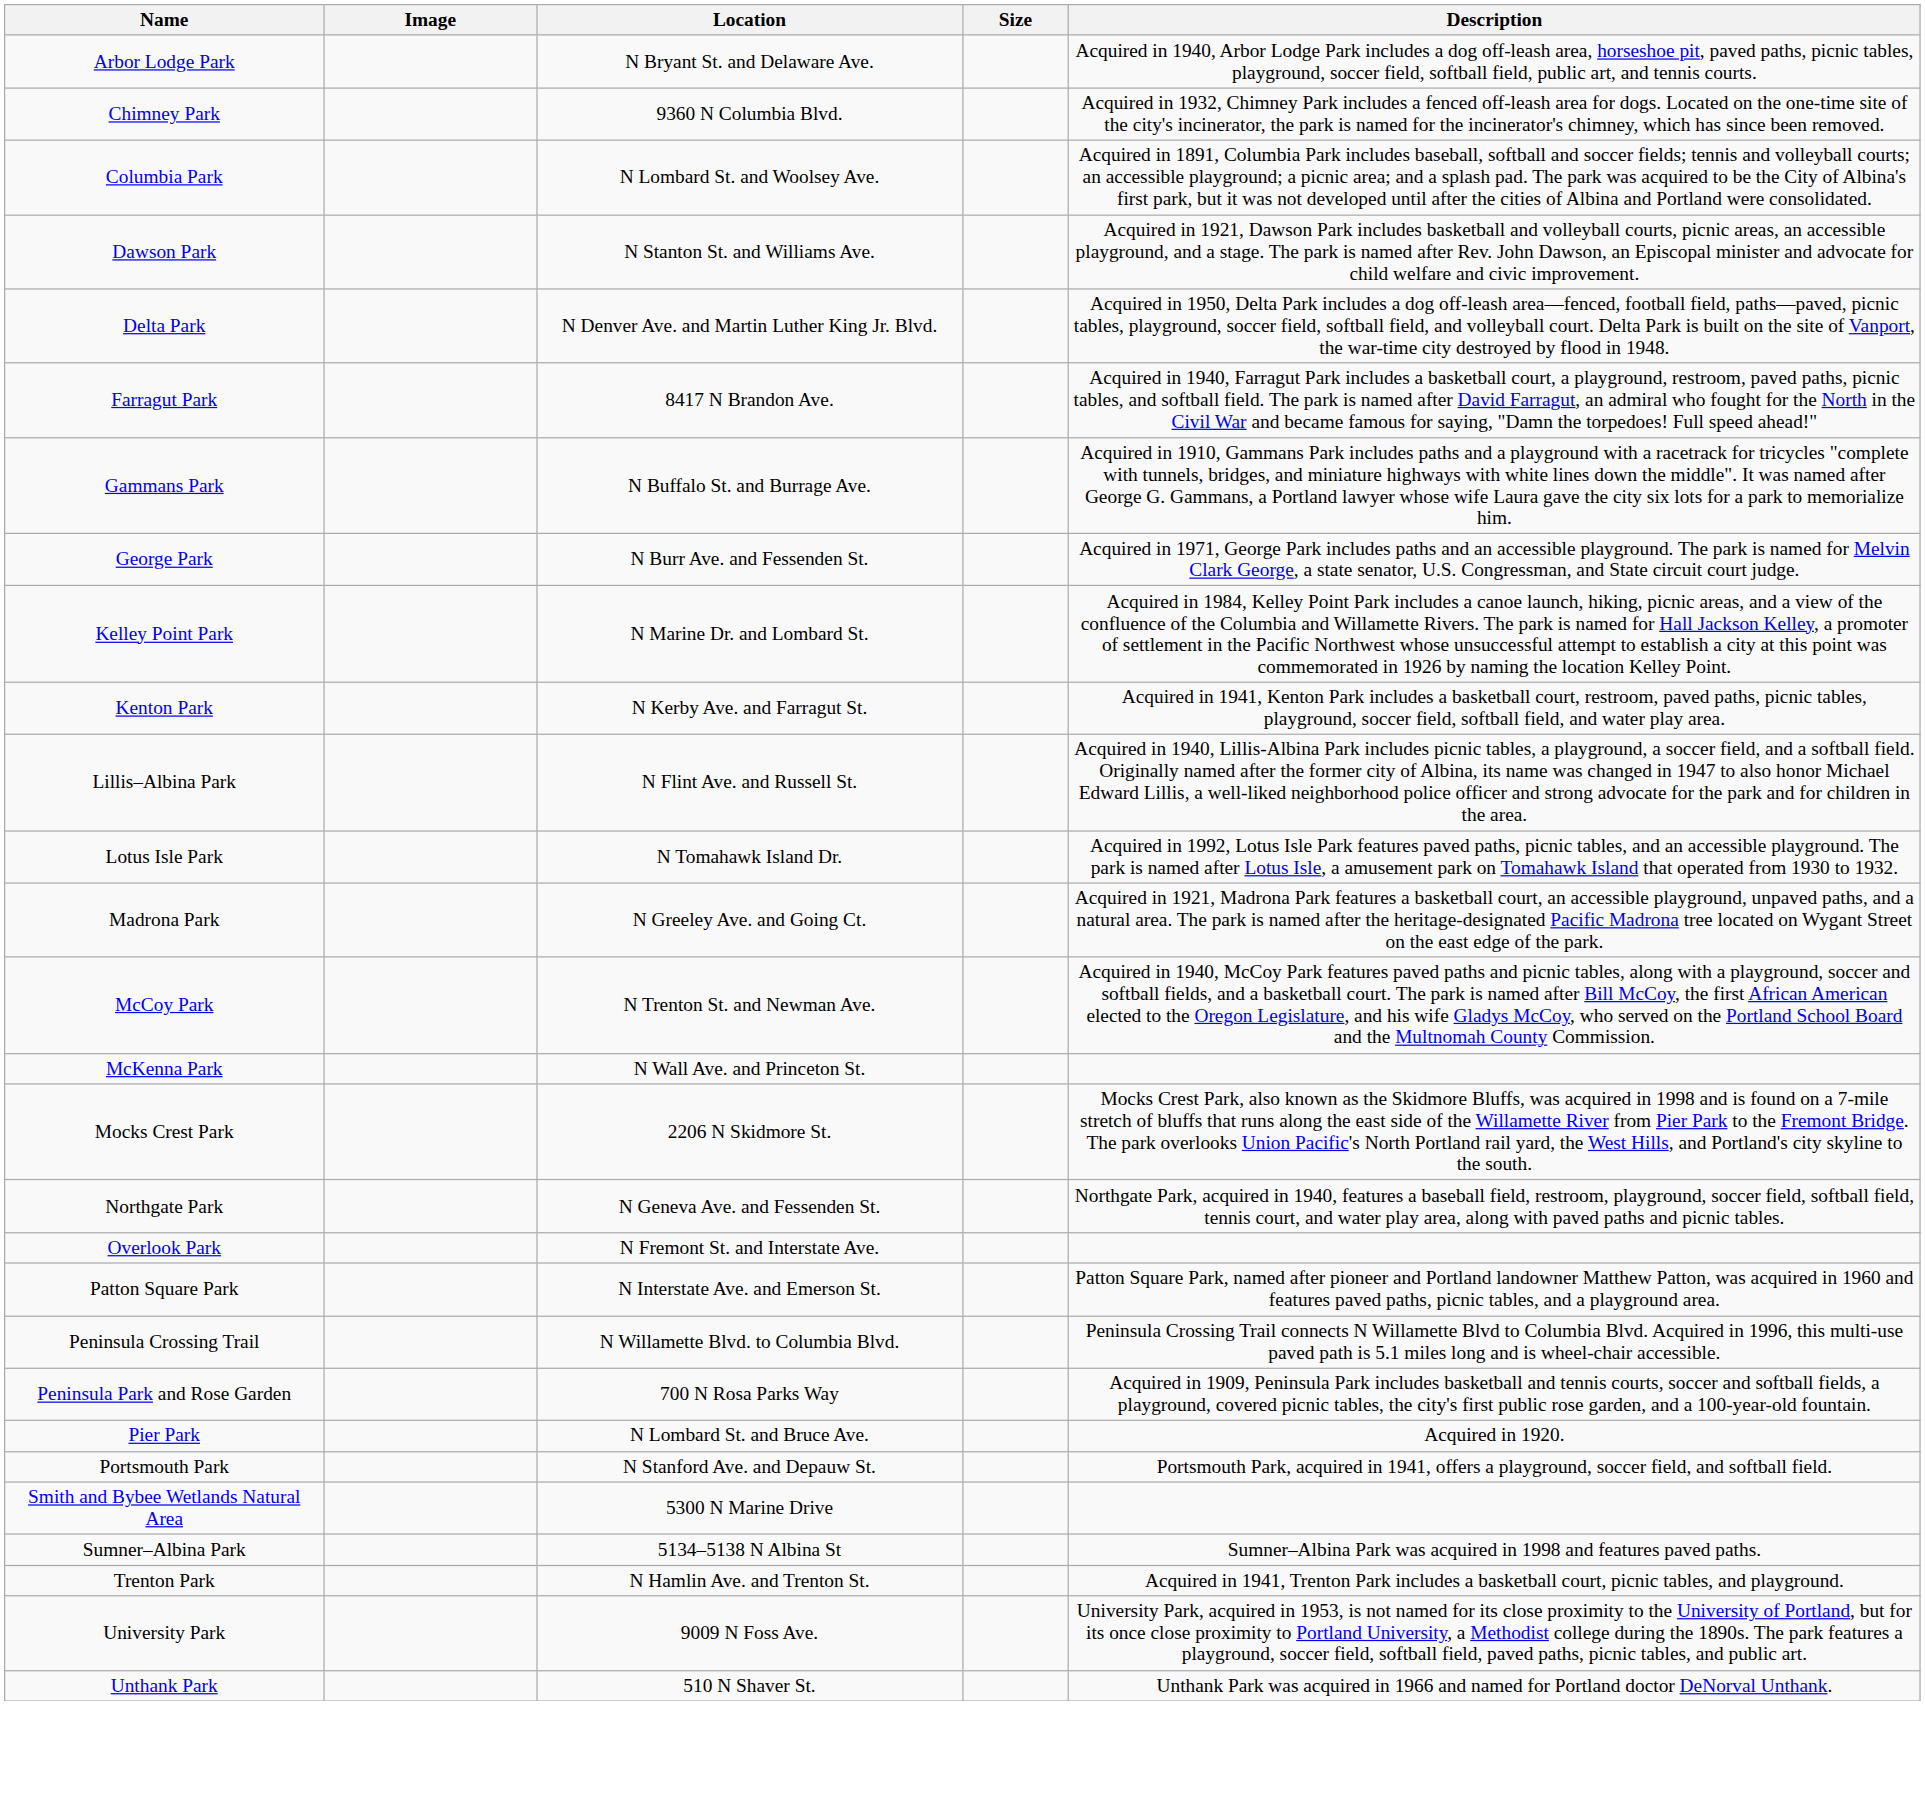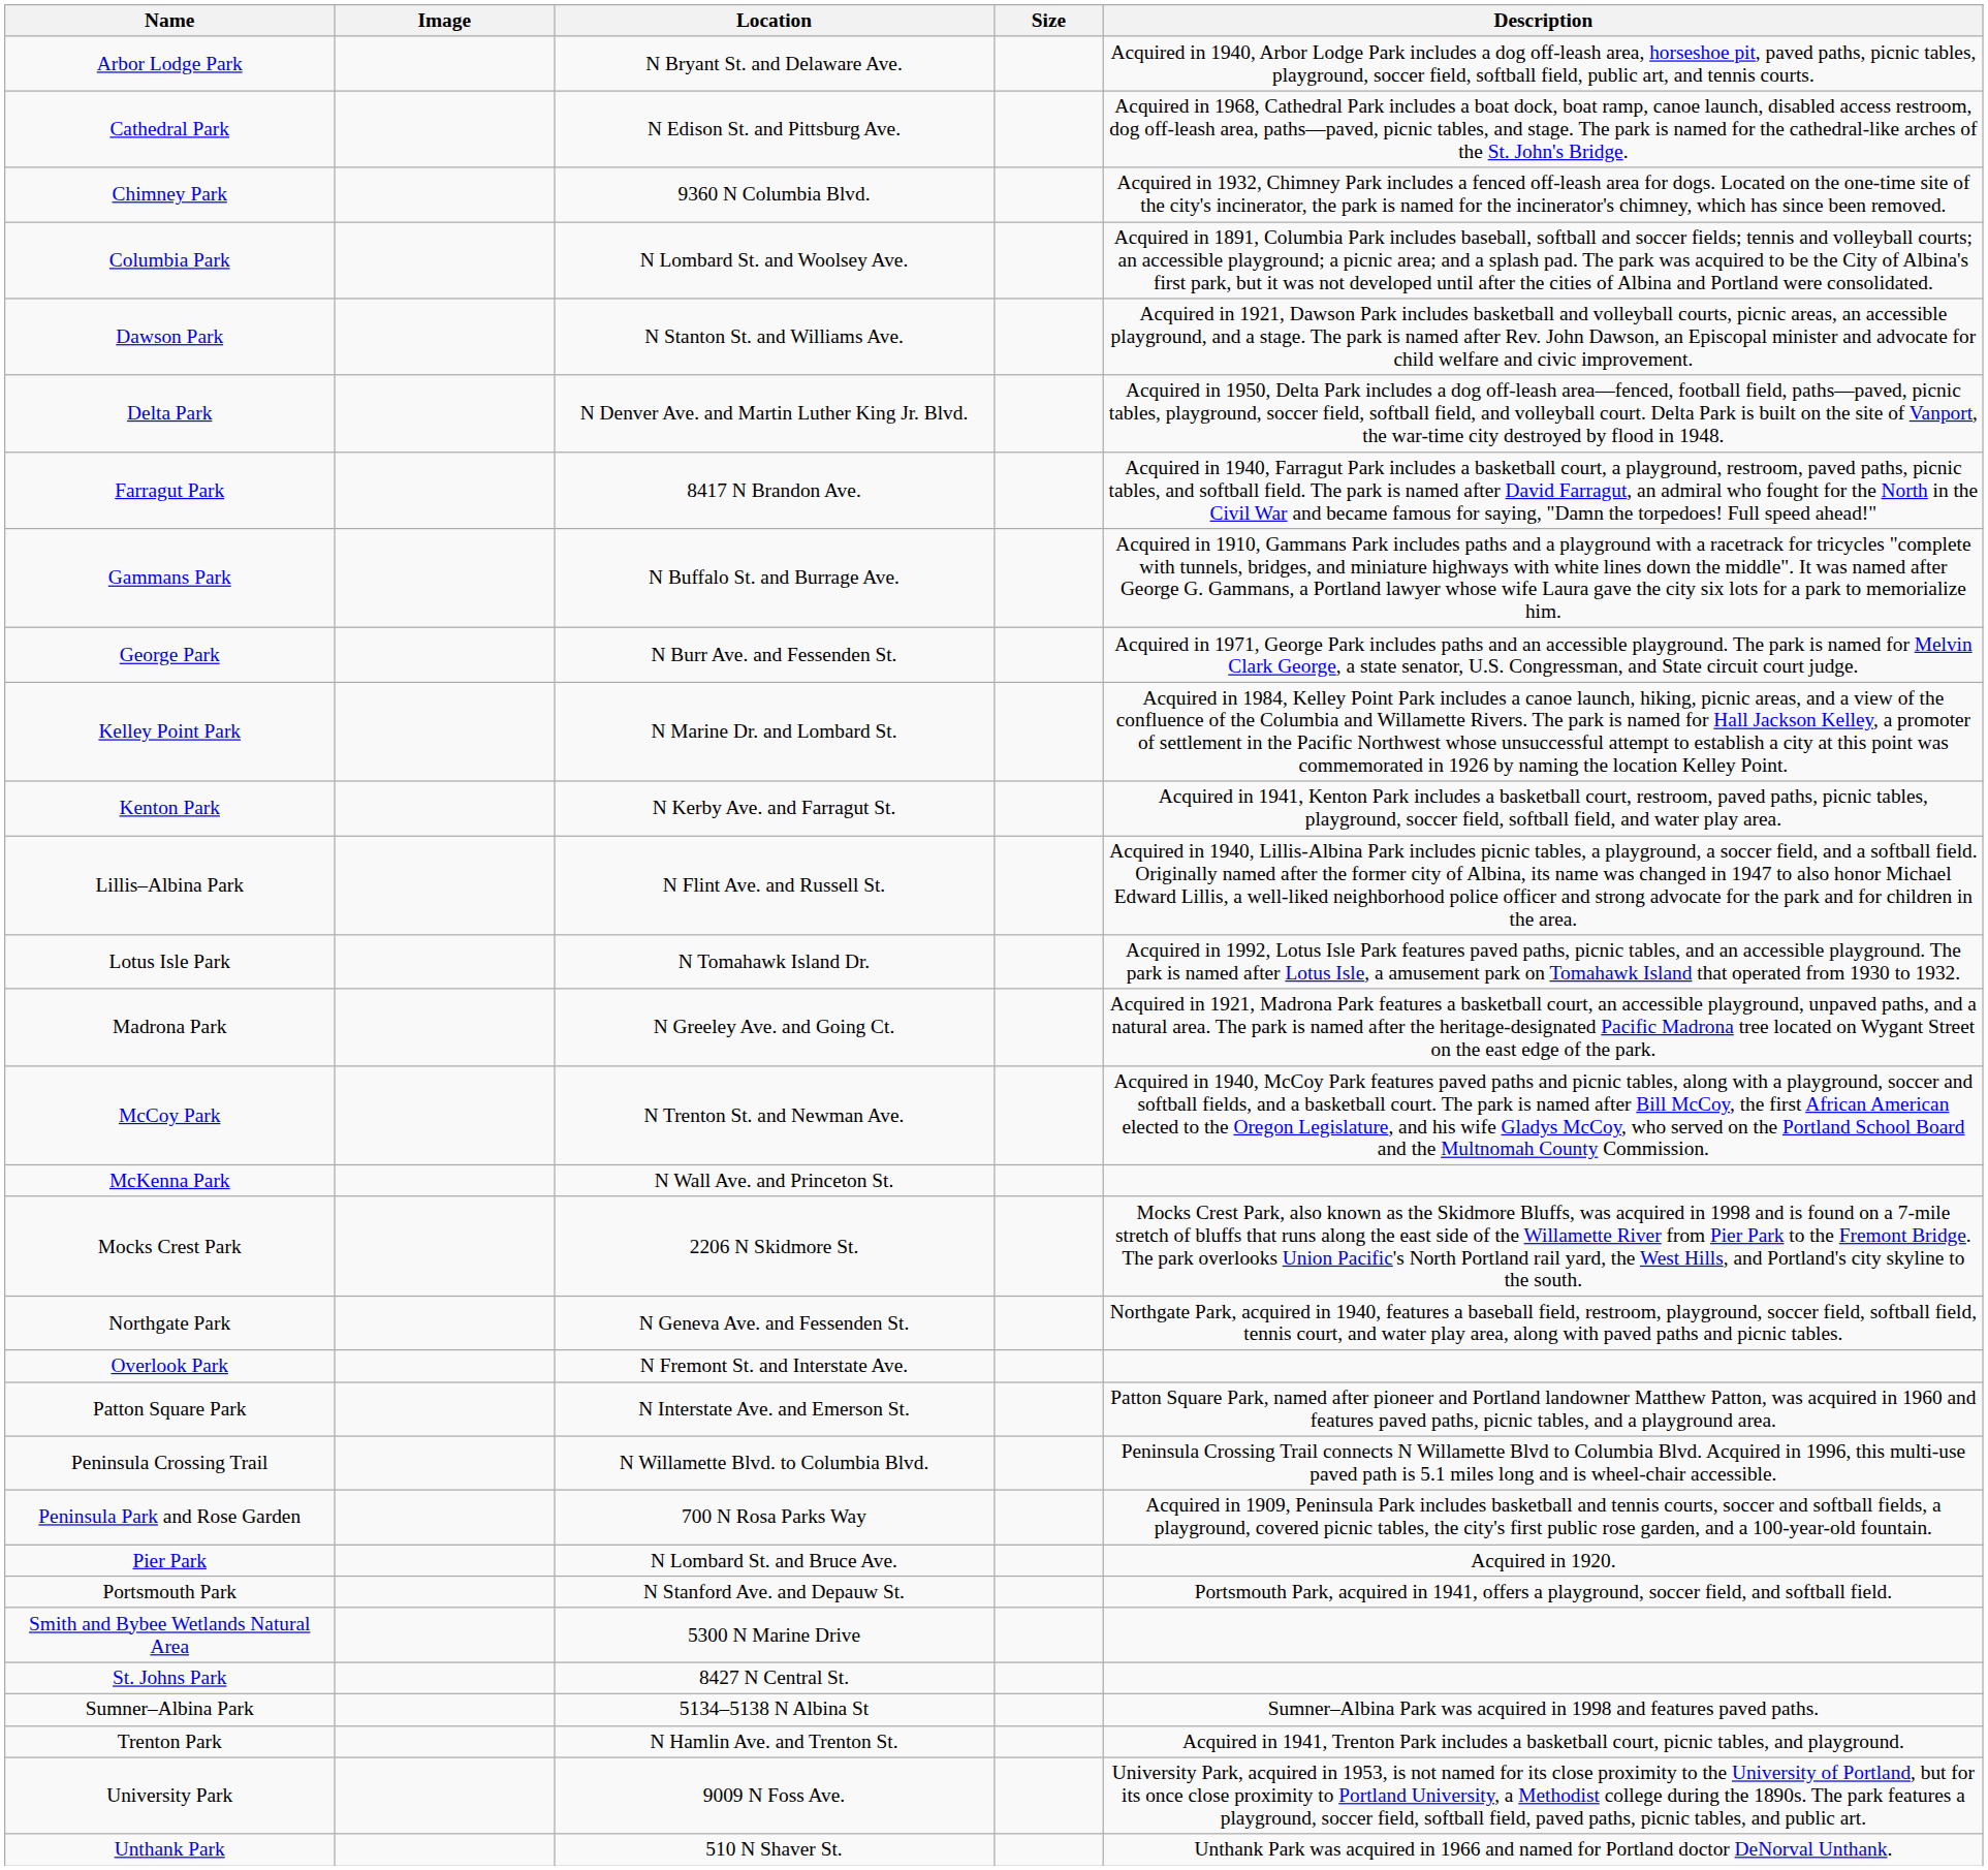+ row: Cathedral Park | N Edison St. and Pittsburg Ave. | Acquired in 1968, Cathedral Park includes a boat dock, boat ramp, canoe launch, disabled access restroom, dog off-leash area, paths—paved, picnic tables, and stage. The park is named for the cathedral-like arches of the St. John's Bridge.
+ row: St. Johns Park | 8427 N Central St.
